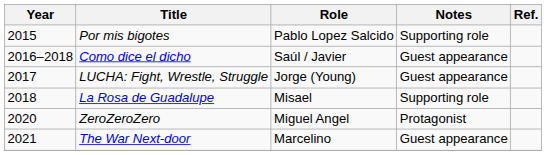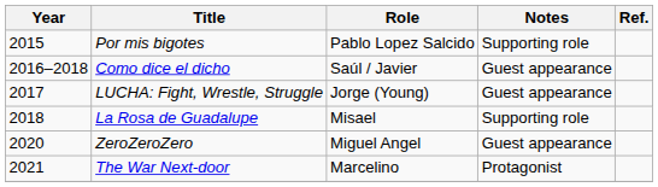ZeroZeroZero | Notes: Protagonist -> Guest appearance
The War Next-door | Notes: Guest appearance -> Protagonist
